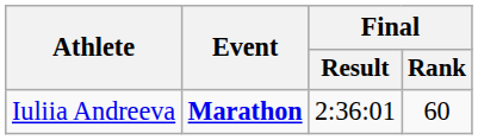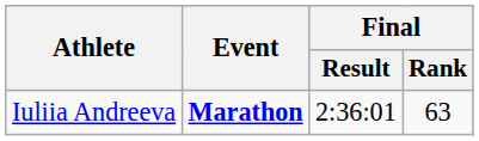Iuliia Andreeva | Final / Rank: 60 -> 63
